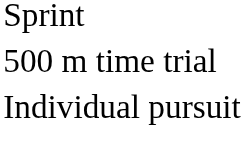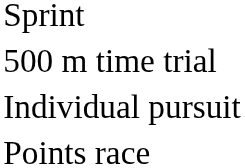+ row: Points race
